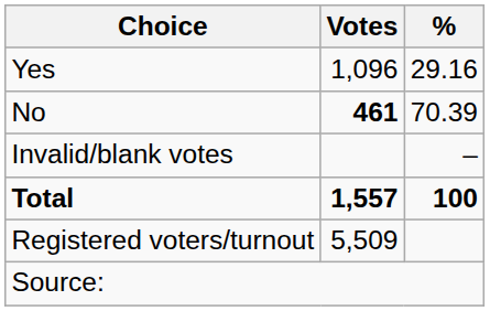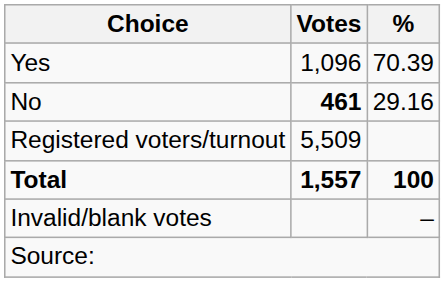Yes | %: 29.16 -> 70.39
No | %: 70.39 -> 29.16
rows swapped: Invalid/blank votes <-> Registered voters/turnout
